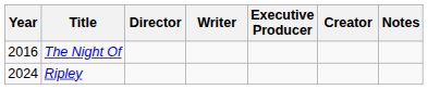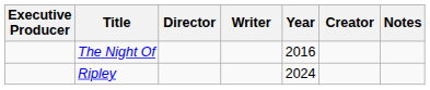columns swapped: Year <-> Executive Producer
